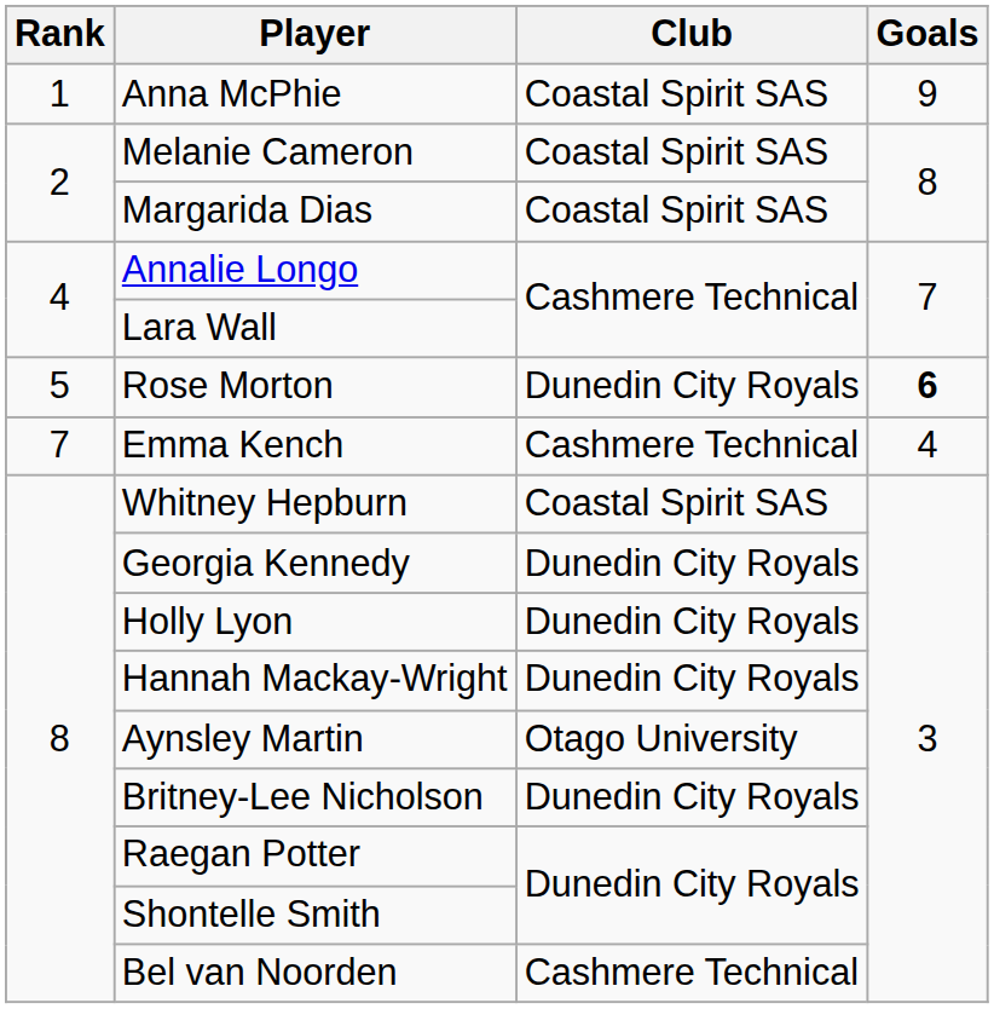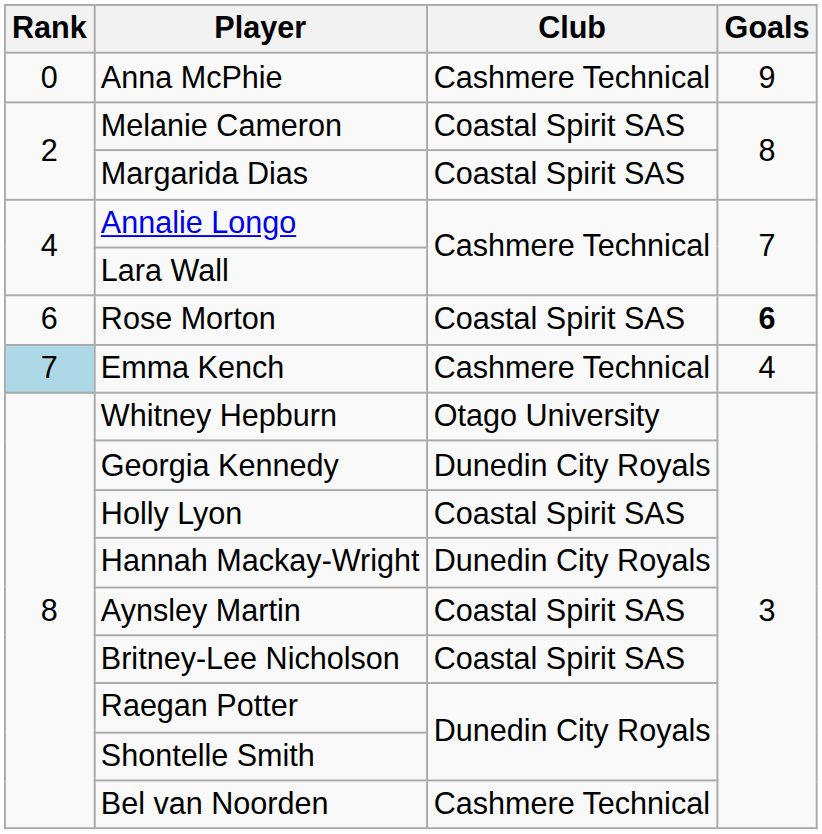Anna McPhie | Rank: 1 -> 0
Anna McPhie | Club: Coastal Spirit SAS -> Cashmere Technical
Rose Morton | Rank: 5 -> 6
Rose Morton | Club: Dunedin City Royals -> Coastal Spirit SAS
Emma Kench | Rank: no background -> lightblue background
Whitney Hepburn | Club: Coastal Spirit SAS -> Otago University
Holly Lyon | Club: Dunedin City Royals -> Coastal Spirit SAS
Aynsley Martin | Club: Otago University -> Coastal Spirit SAS
Britney-Lee Nicholson | Club: Dunedin City Royals -> Coastal Spirit SAS
